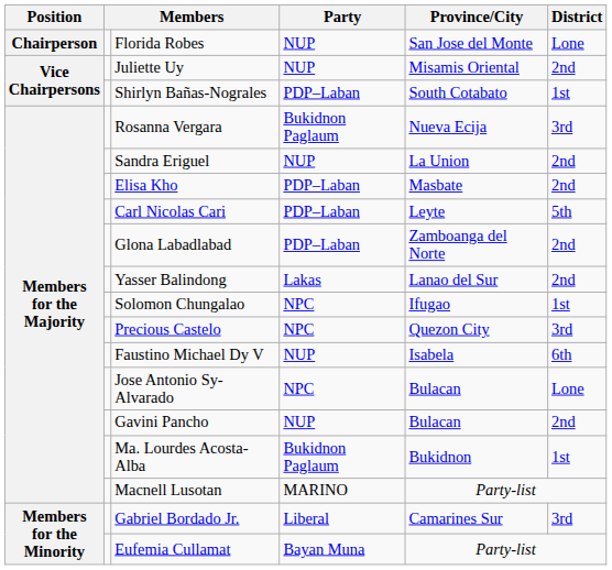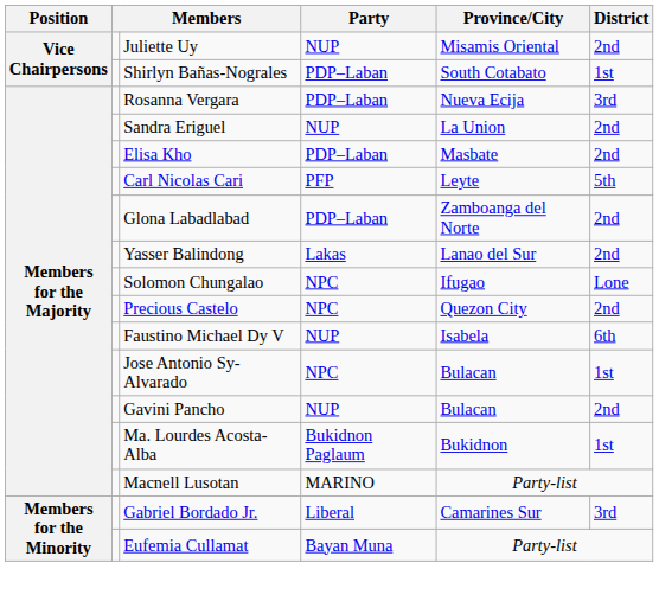- row: Chairperson | Florida Robes | NUP | San Jose del Monte | Lone
Rosanna Vergara | Party: Bukidnon Paglaum -> PDP–Laban
Carl Nicolas Cari | Party: PDP–Laban -> PFP
Solomon Chungalao | District: 1st -> Lone
Precious Castelo | District: 3rd -> 2nd
Jose Antonio Sy-Alvarado | District: Lone -> 1st
